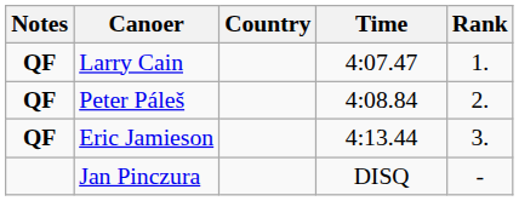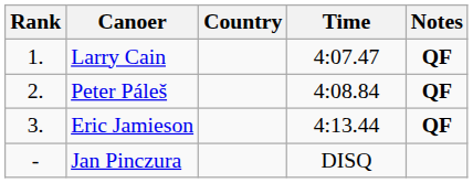columns swapped: Rank <-> Notes
